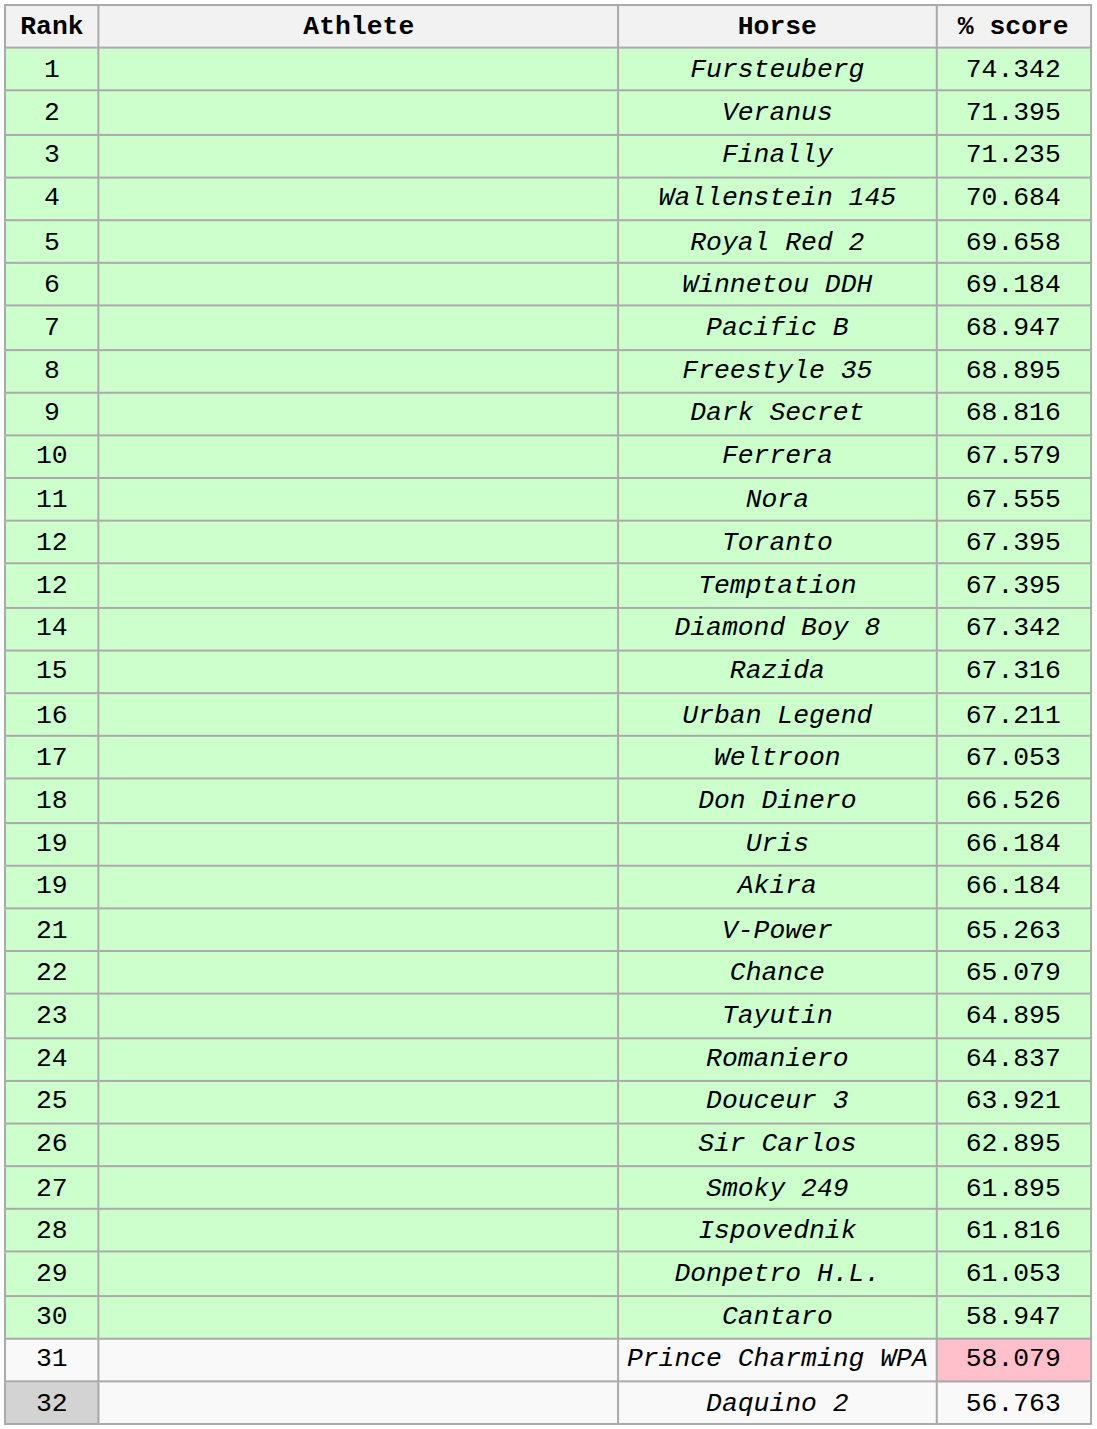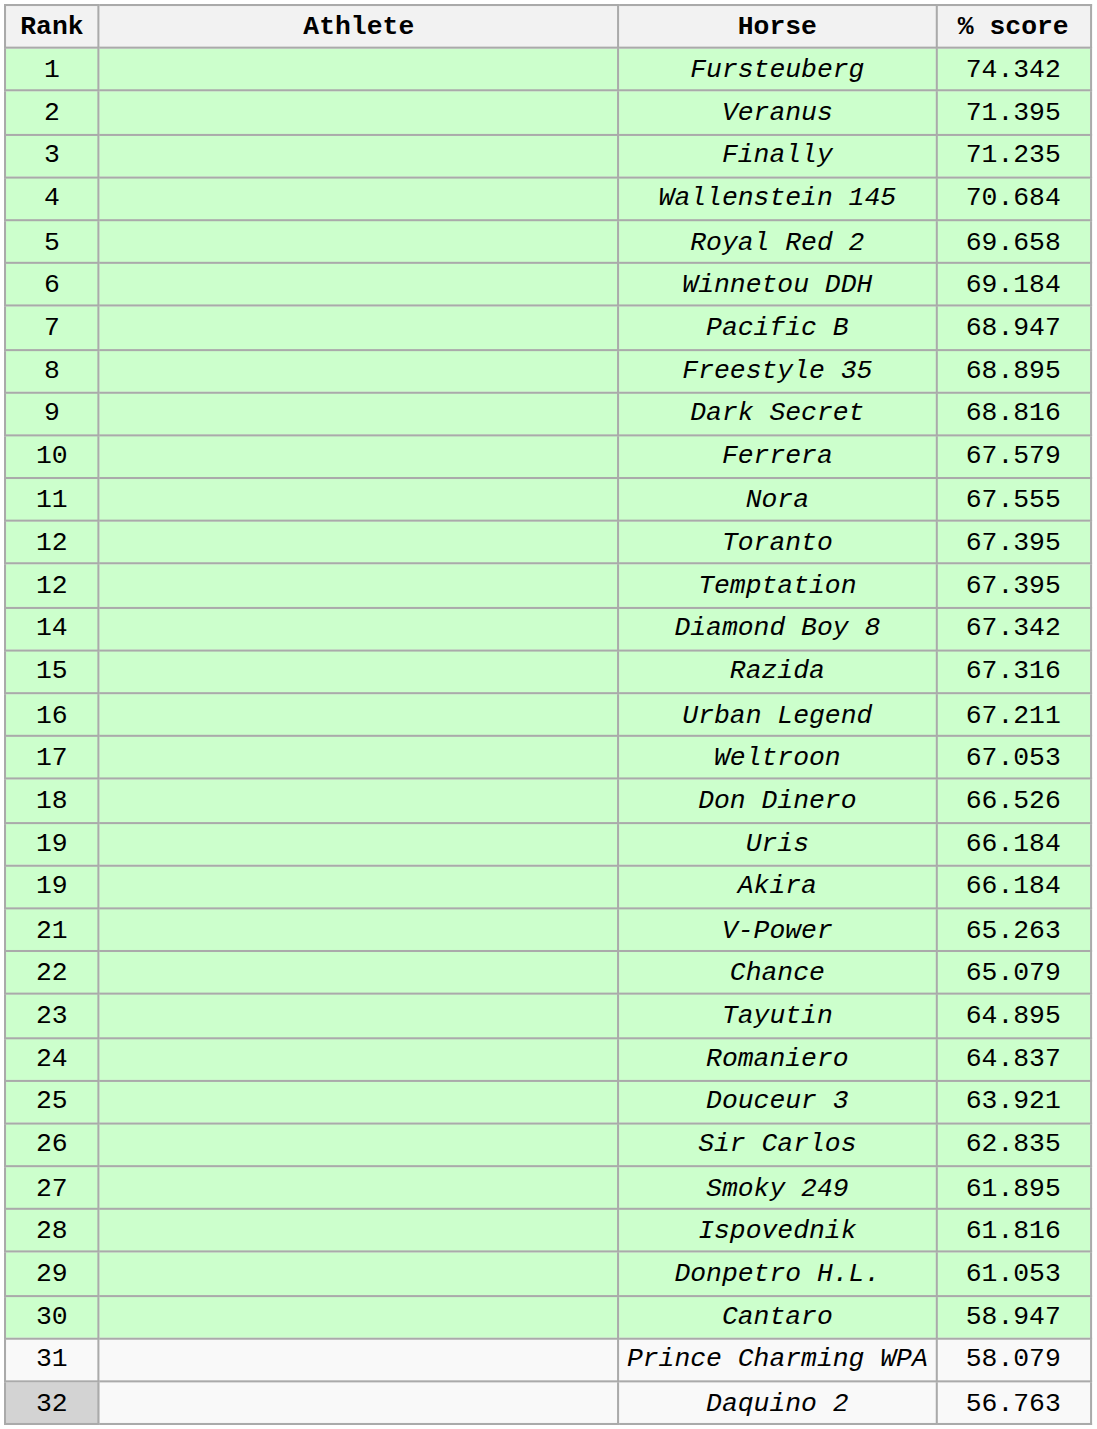Sir Carlos | % score: 62.895 -> 62.835
Prince Charming WPA | % score: pink background -> no background
